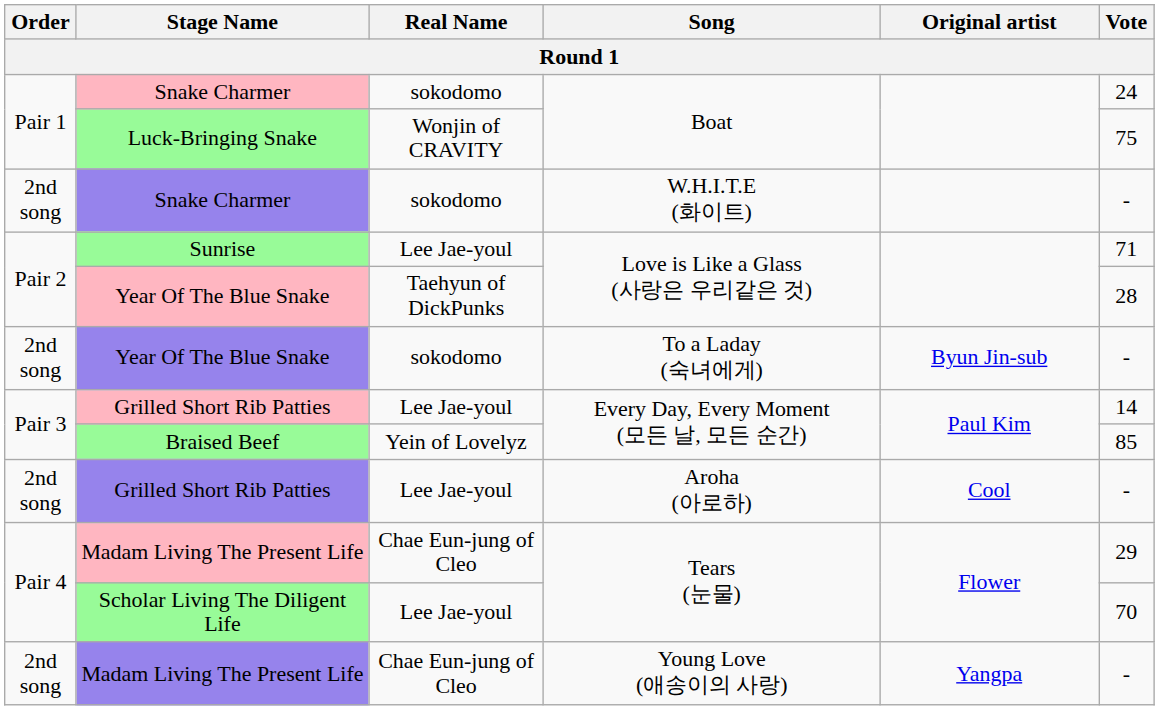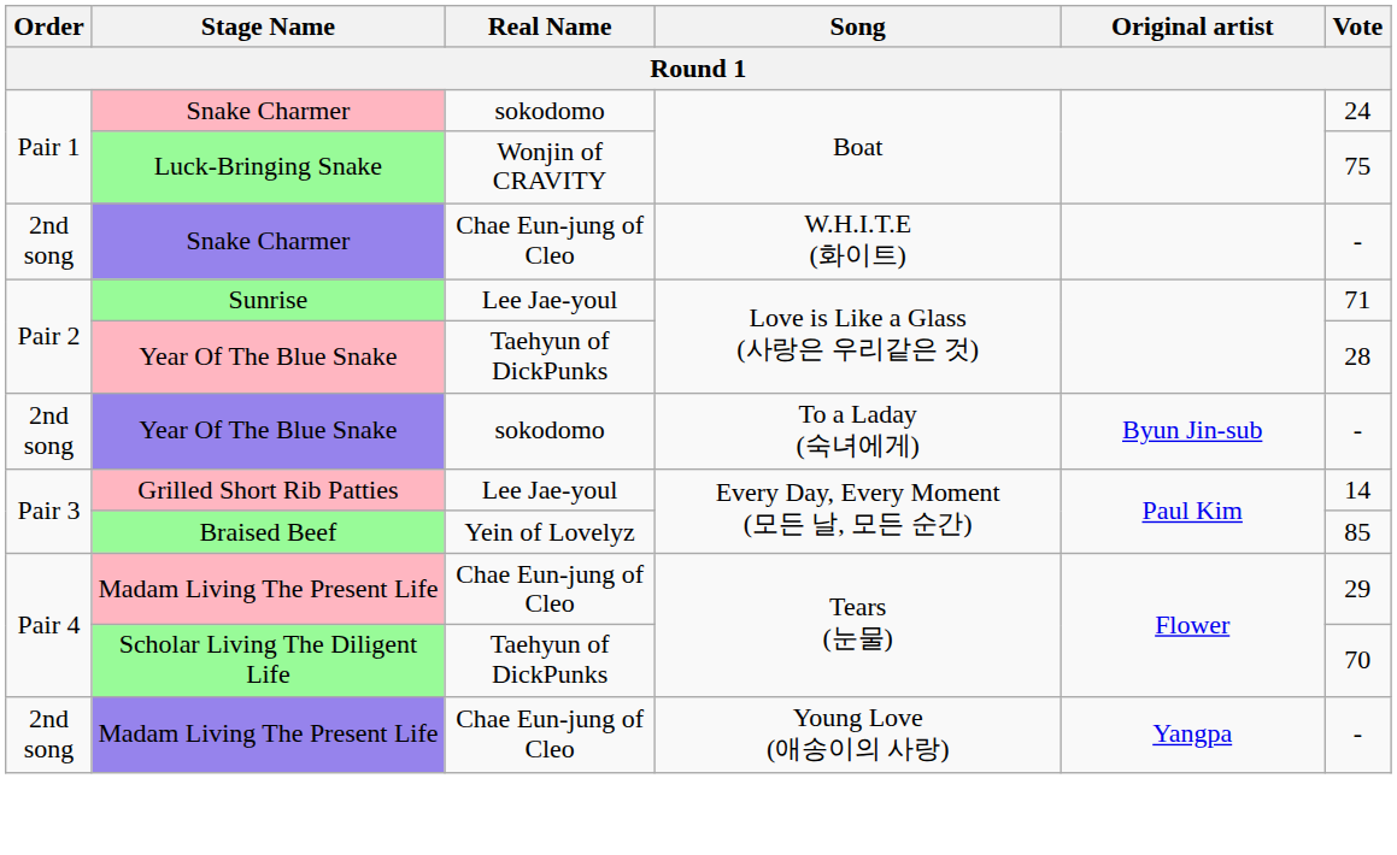Snake Charmer / W.H.I.T.E (화이트) | Real Name: sokodomo -> Chae Eun-jung of Cleo
- row: 2nd song | Grilled Short Rib Patties | Lee Jae-youl | Aroha (아로하) | Cool | -
Scholar Living The Diligent Life | Real Name: Lee Jae-youl -> Taehyun of DickPunks
